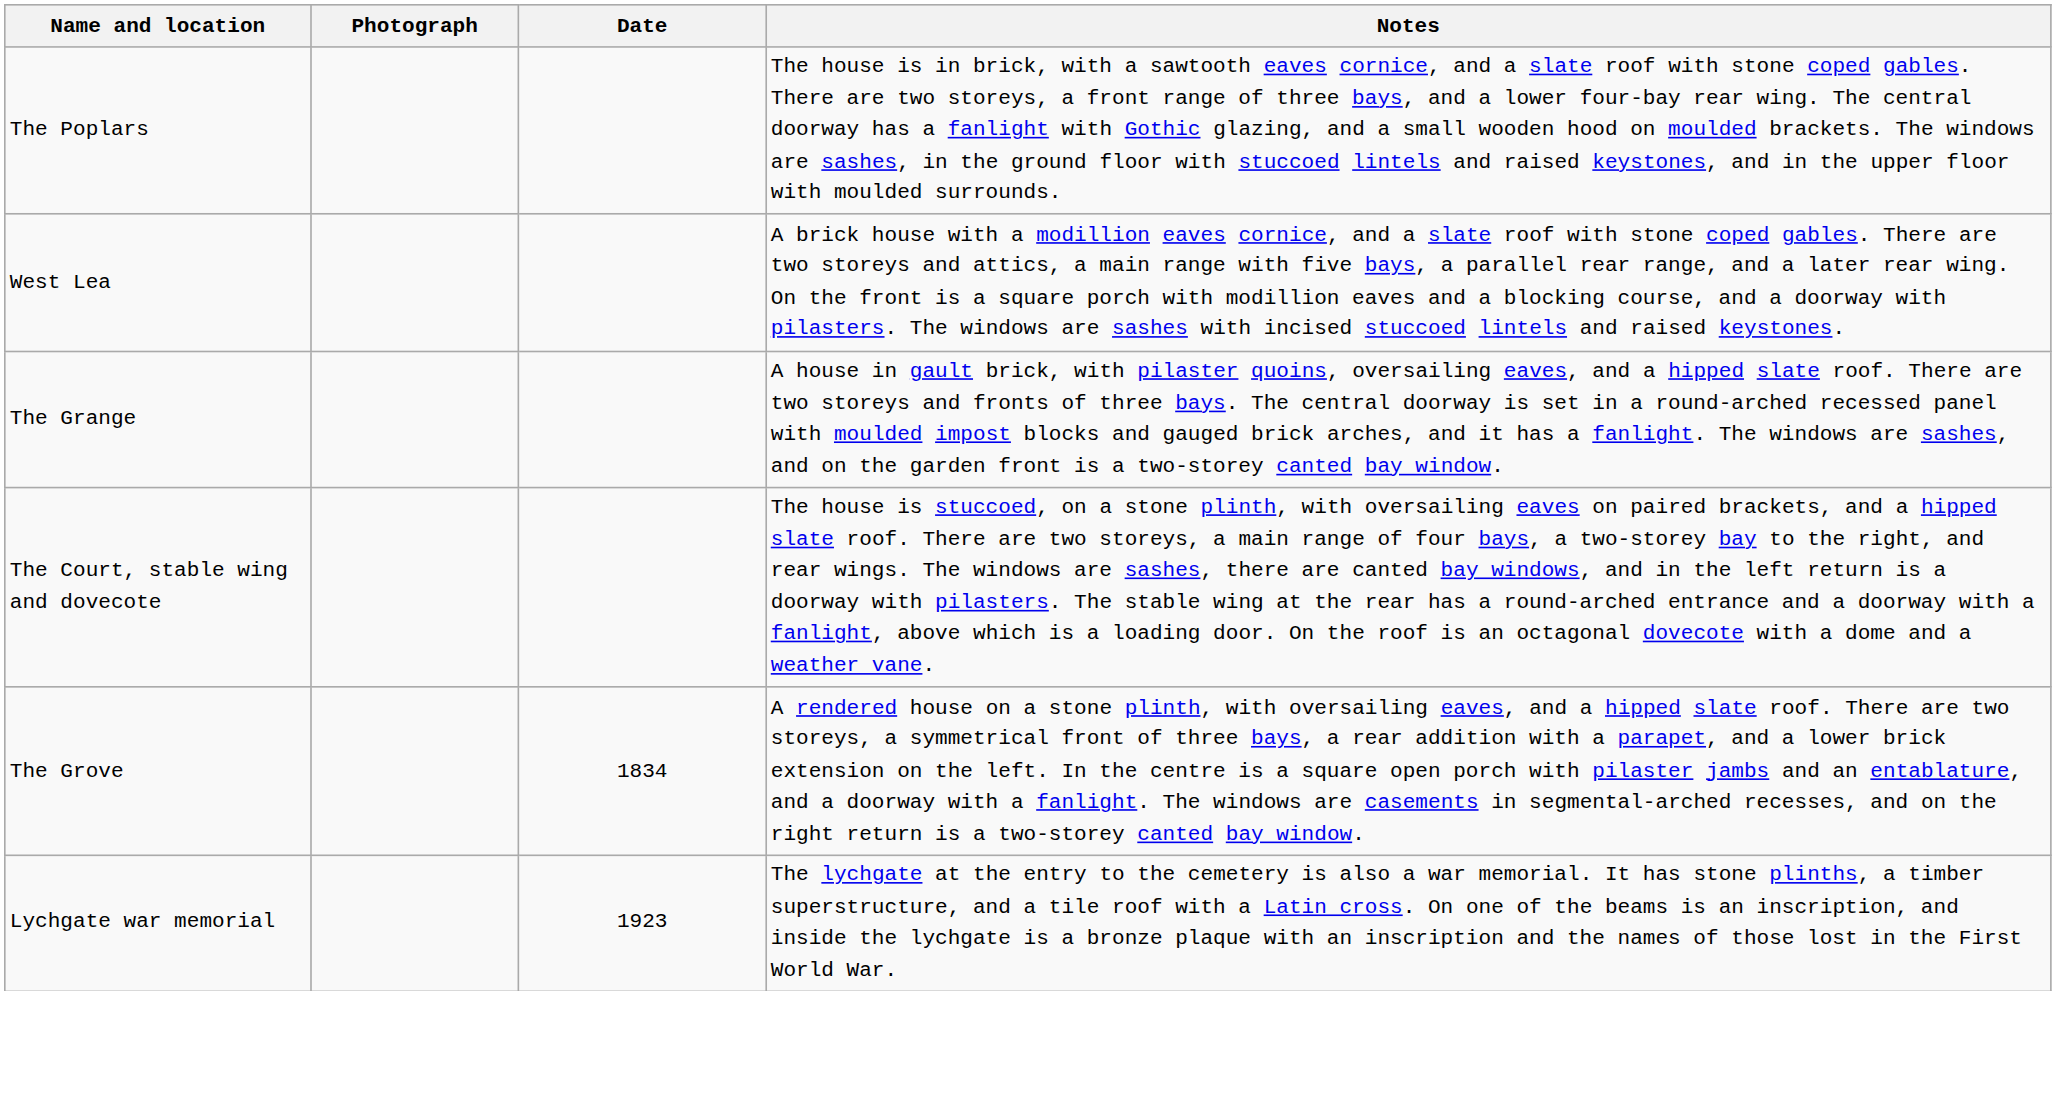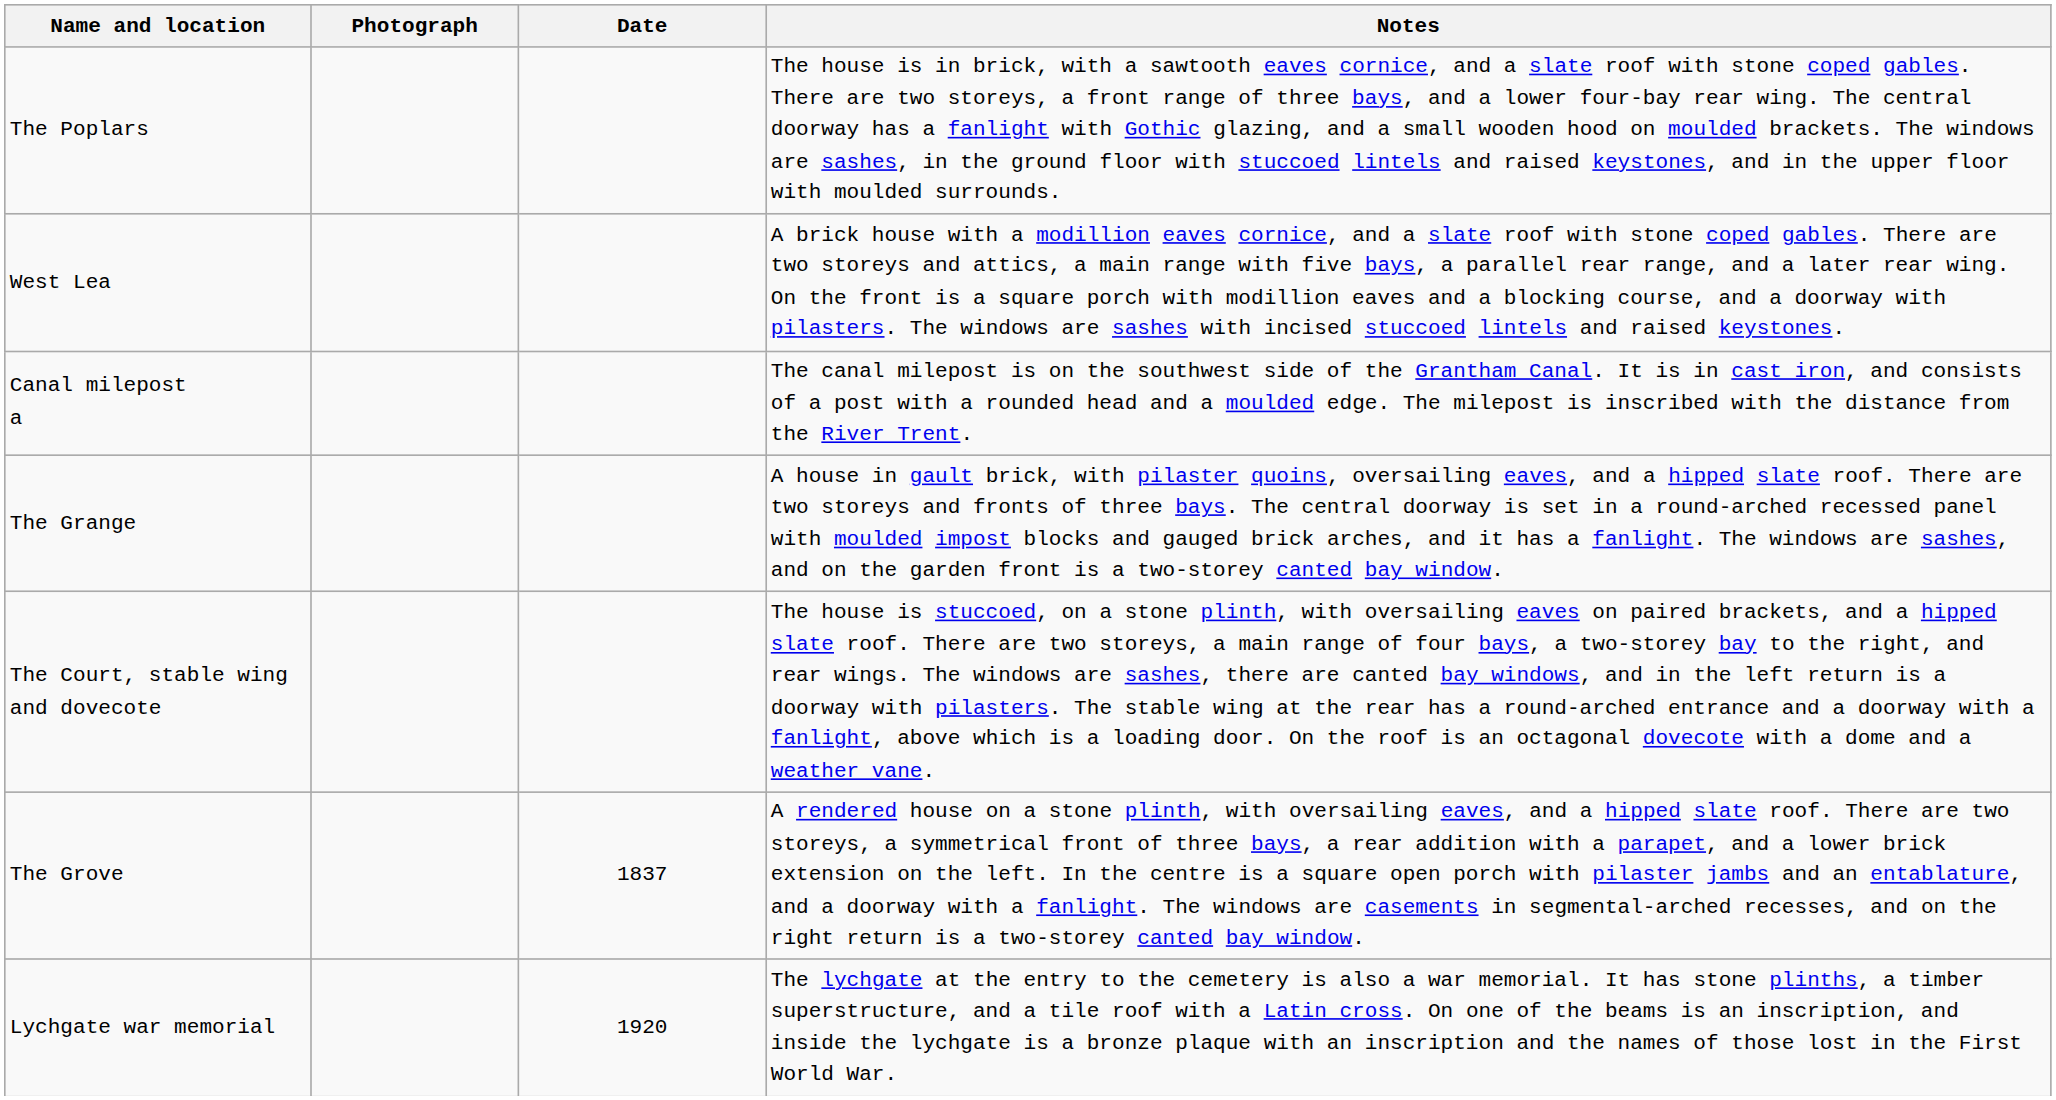+ row: Canal milepost a | The canal milepost is on the southwest side of the Grantham Canal. It is in cast iron, and consists of a post with a rounded head and a moulded edge. The milepost is inscribed with the distance from the River Trent.
The Grove | Date: 1834 -> 1837
Lychgate war memorial | Date: 1923 -> 1920
